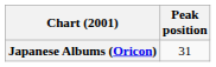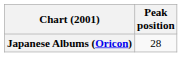Japanese Albums (Oricon) | Peak position: 31 -> 28
